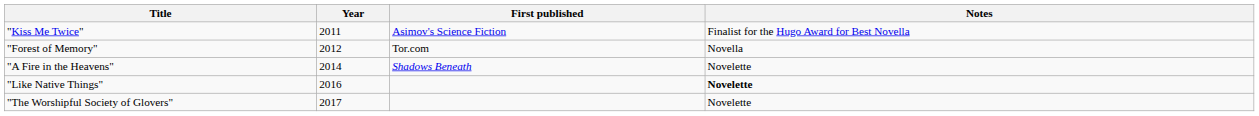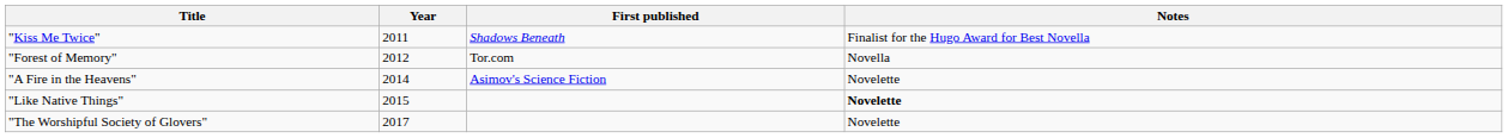"Kiss Me Twice" | First published: Asimov's Science Fiction -> Shadows Beneath
"A Fire in the Heavens" | First published: Shadows Beneath -> Asimov's Science Fiction
"Like Native Things" | Year: 2016 -> 2015
